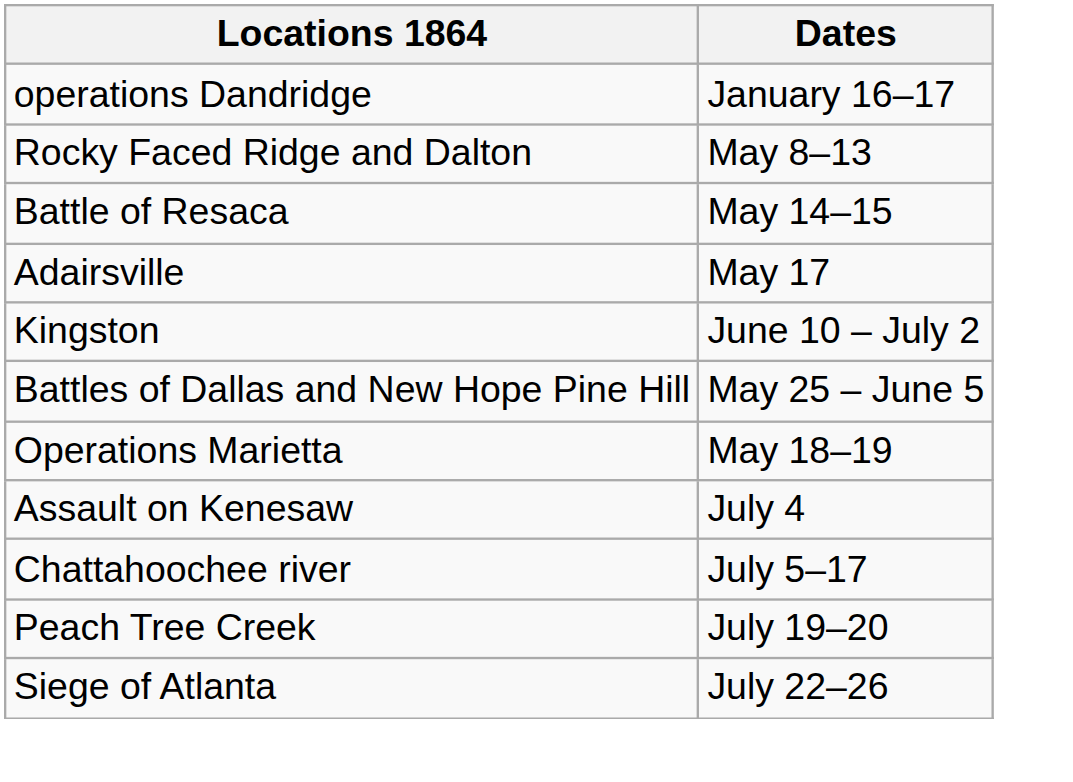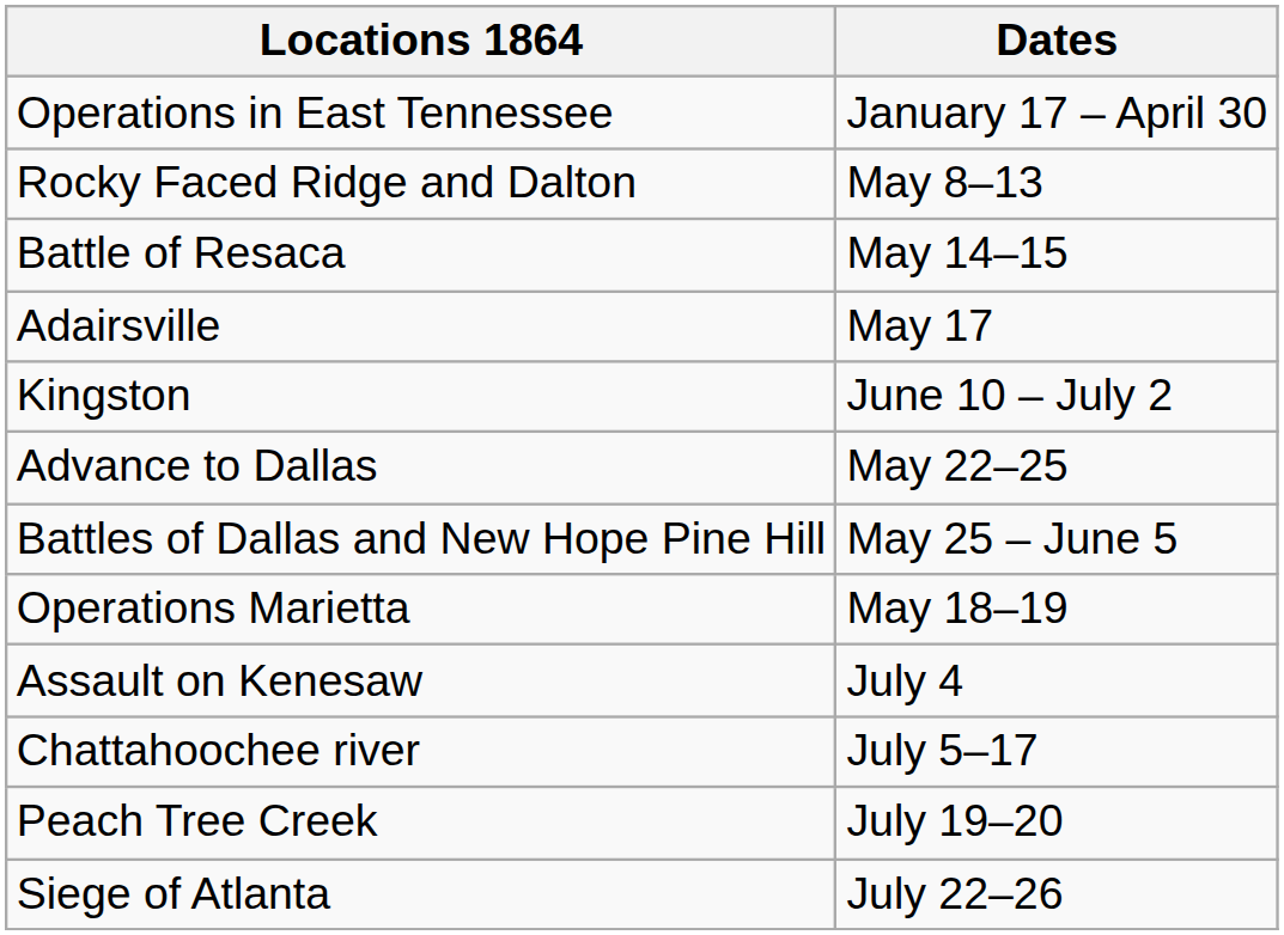- row: operations Dandridge | January 16–17
+ row: Operations in East Tennessee | January 17 – April 30
+ row: Advance to Dallas | May 22–25
